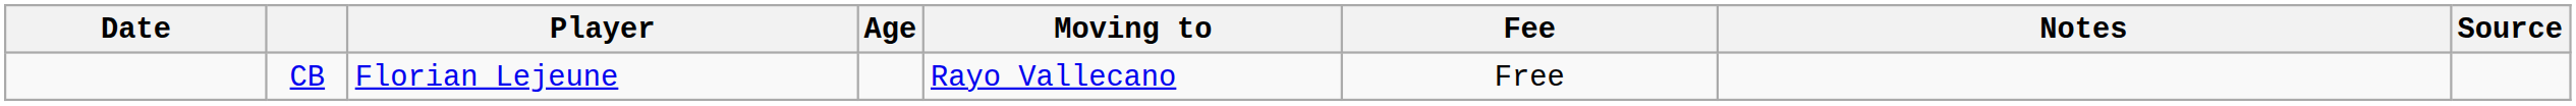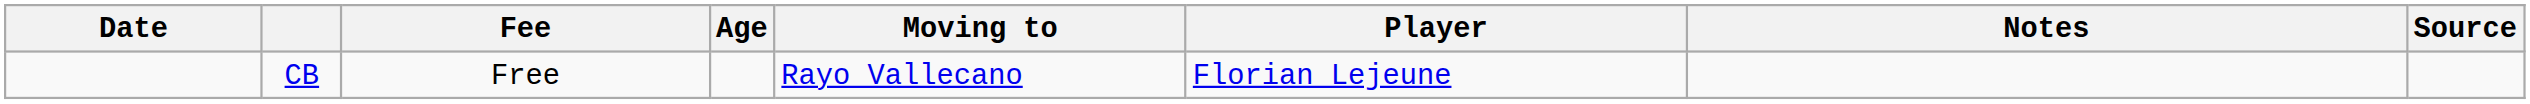columns swapped: Player <-> Fee
